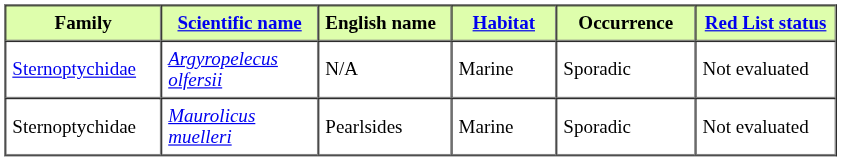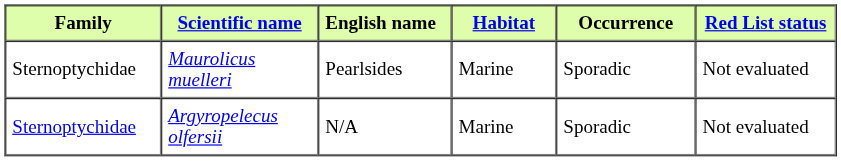rows swapped: Argyropelecus olfersii <-> Maurolicus muelleri
